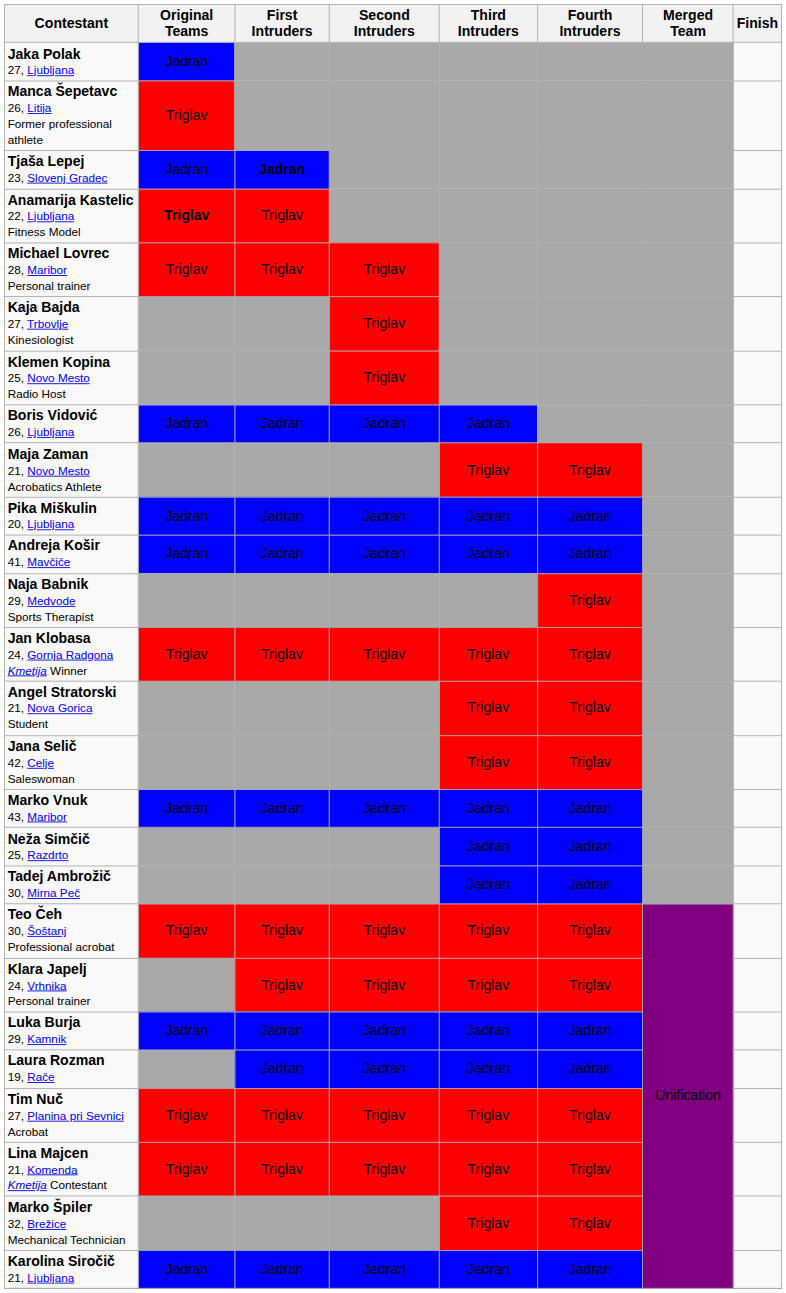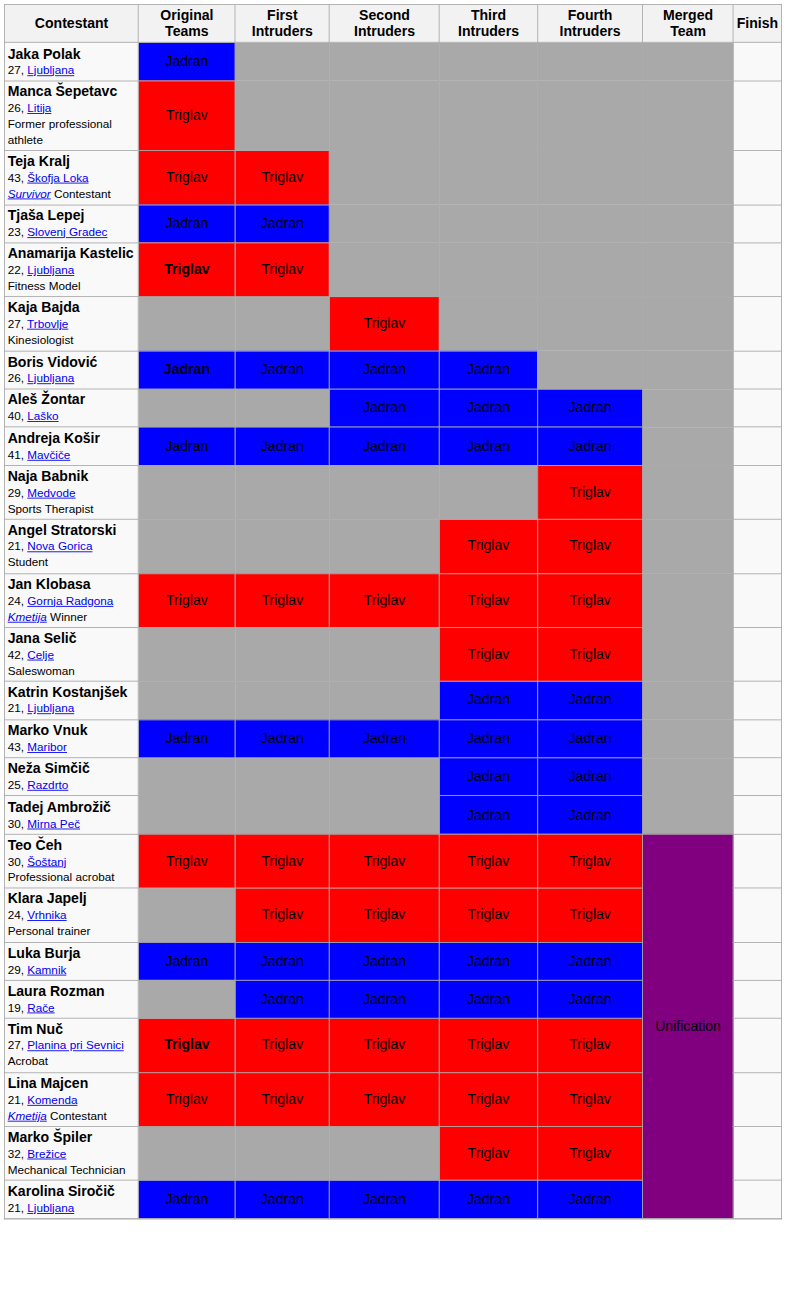+ row: Teja Kralj 43, Škofja Loka Survivor Contestant | Triglav | Triglav
Tjaša Lepej 23, Slovenj Gradec | First Intruders: bold -> normal
- row: Michael Lovrec 28, Maribor Personal trainer | Triglav | Triglav | Triglav
- row: Klemen Kopina 25, Novo Mesto Radio Host | Triglav
Boris Vidović 26, Ljubljana | Original Teams: normal -> bold
- row: Maja Zaman 21, Novo Mesto Acrobatics Athlete | Triglav | Triglav
- row: Pika Miškulin 20, Ljubljana | Jadran | Jadran | Jadran | Jadran | Jadran
+ row: Aleš Žontar 40, Laško | Jadran | Jadran | Jadran
rows swapped: Angel Stratorski 21, Nova Gorica Student <-> Jan Klobasa 24, Gornja Radgona Kmetija Winner
+ row: Katrin Kostanjšek 21, Ljubljana | Jadran | Jadran
Tim Nuč 27, Planina pri Sevnici Acrobat | Original Teams: normal -> bold
